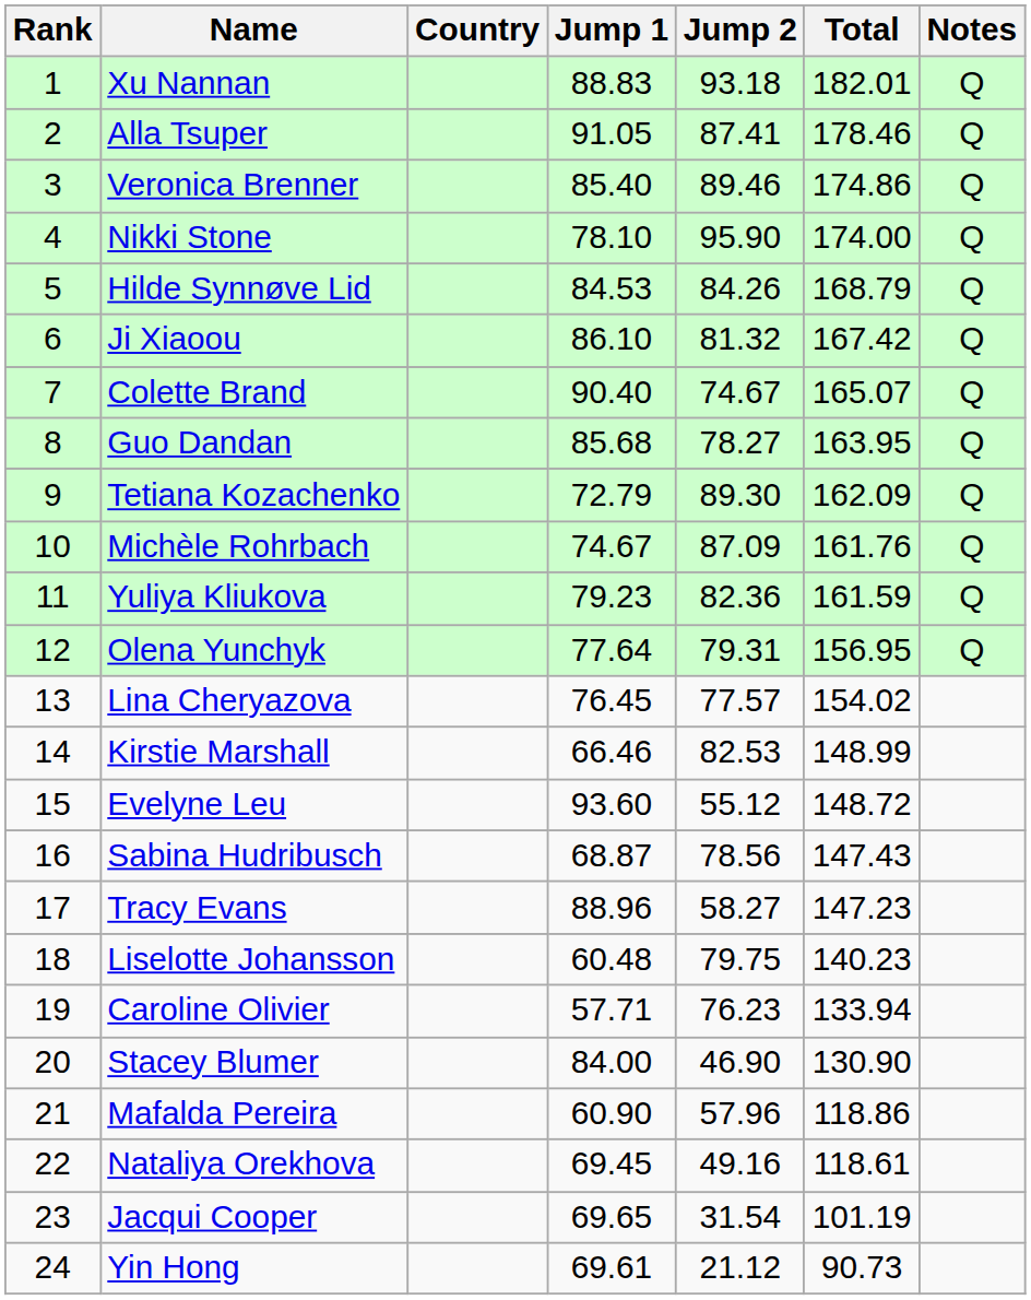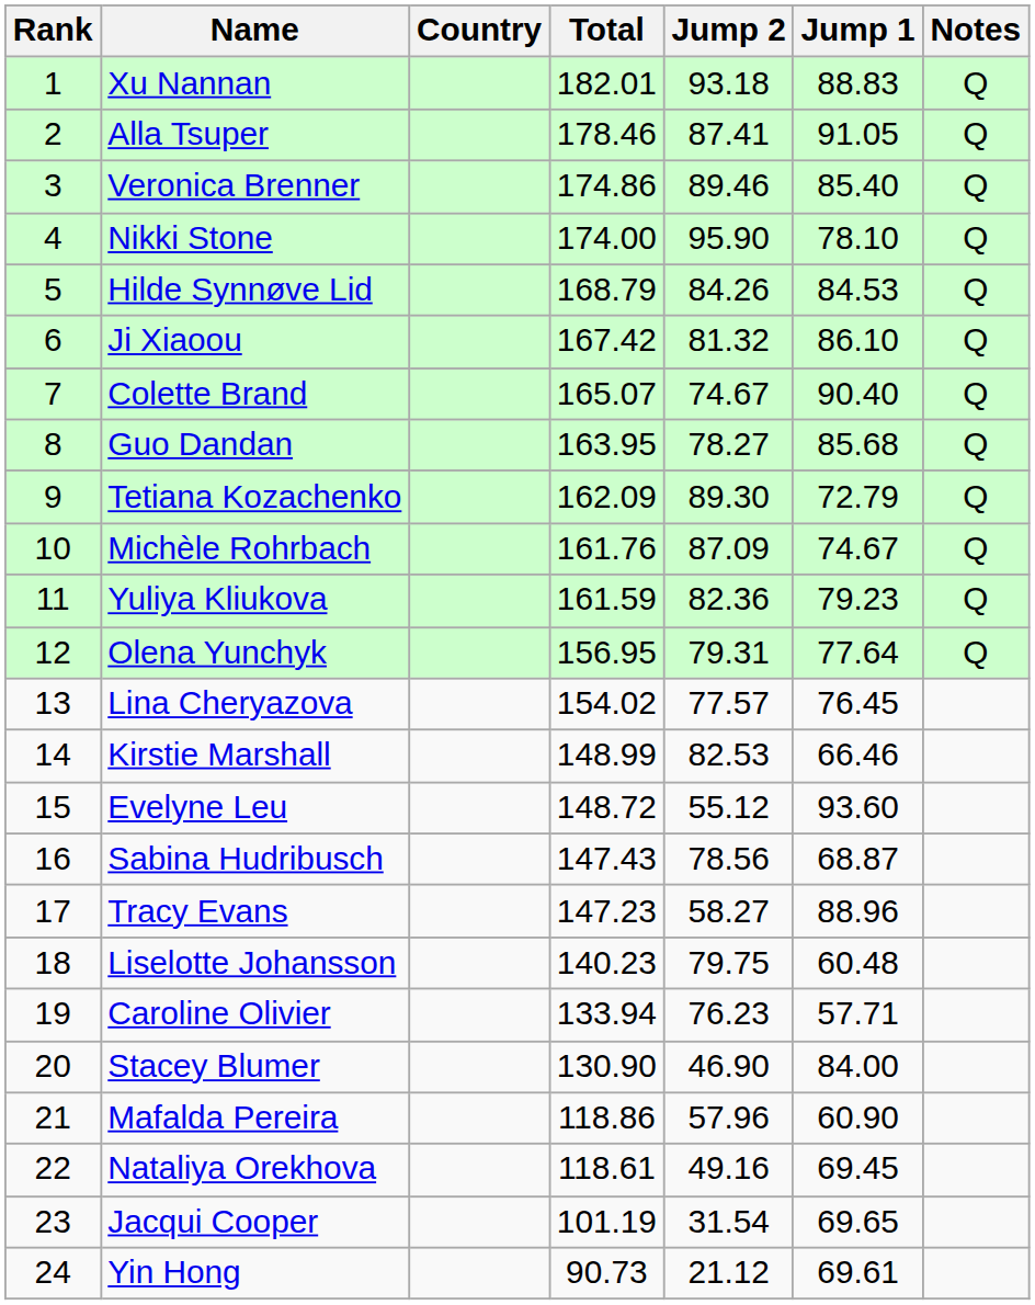columns swapped: Jump 1 <-> Total
